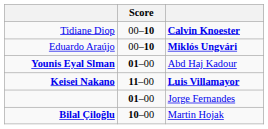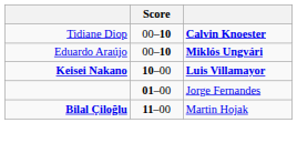- row: Younis Eyal Slman | 01–00 | Abd Haj Kadour
Keisei Nakano | Score: 11–00 -> 10–00
Bilal Çiloğlu | Score: 10–00 -> 11–00
